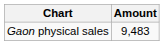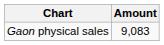Gaon physical sales | Amount: 9,483 -> 9,083
